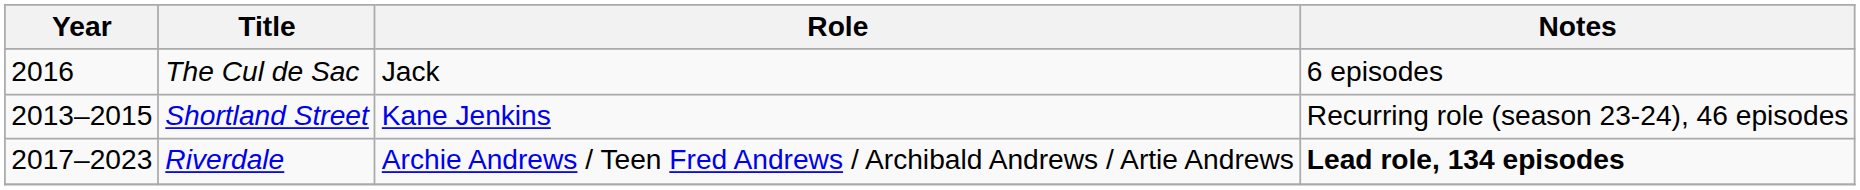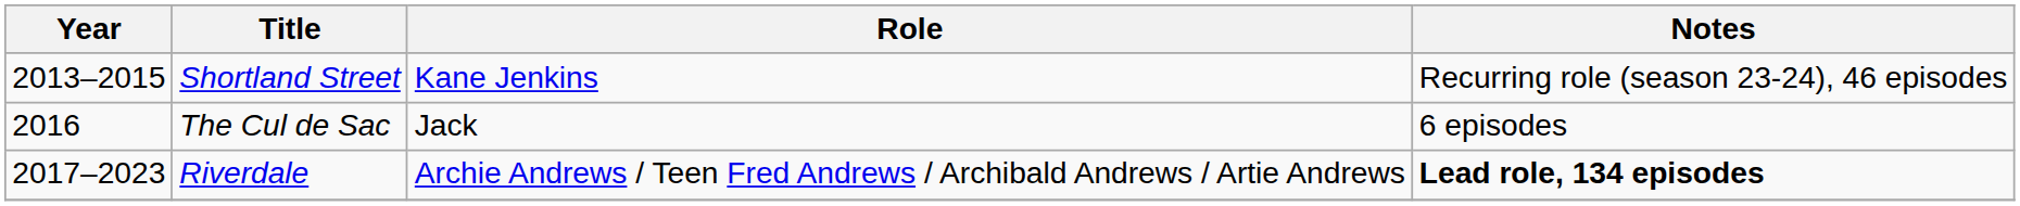rows swapped: Shortland Street <-> The Cul de Sac
